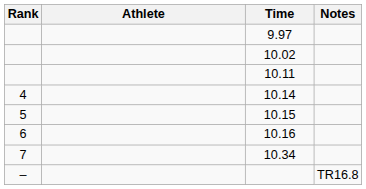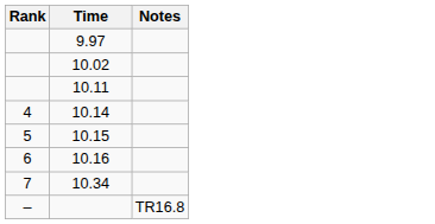- column: Athlete
